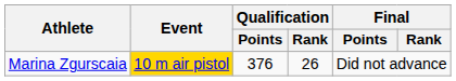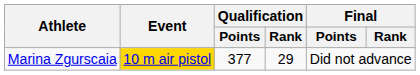Marina Zgurscaia | Qualification / Points: 376 -> 377
Marina Zgurscaia | Qualification / Rank: 26 -> 29
